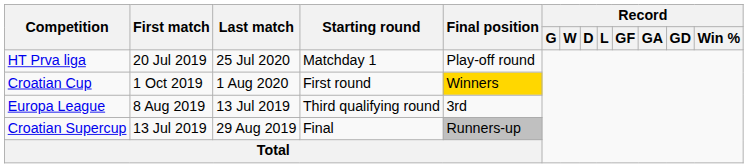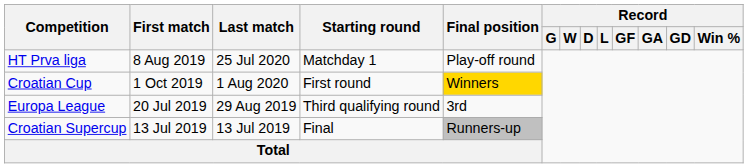HT Prva liga | First match: 20 Jul 2019 -> 8 Aug 2019
Europa League | First match: 8 Aug 2019 -> 20 Jul 2019
Europa League | Last match: 13 Jul 2019 -> 29 Aug 2019
Croatian Supercup | Last match: 29 Aug 2019 -> 13 Jul 2019
